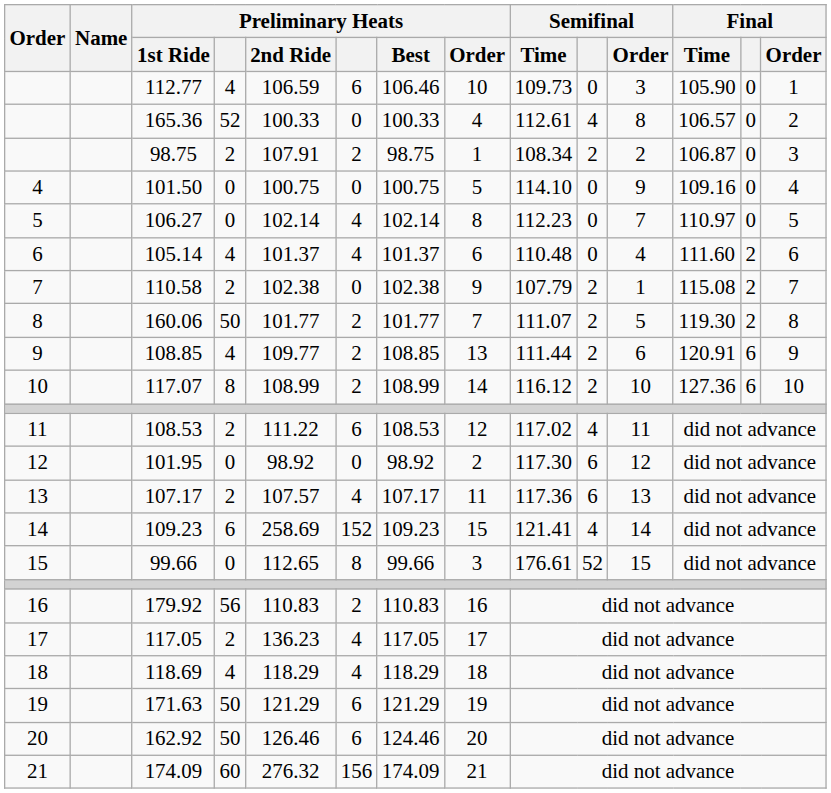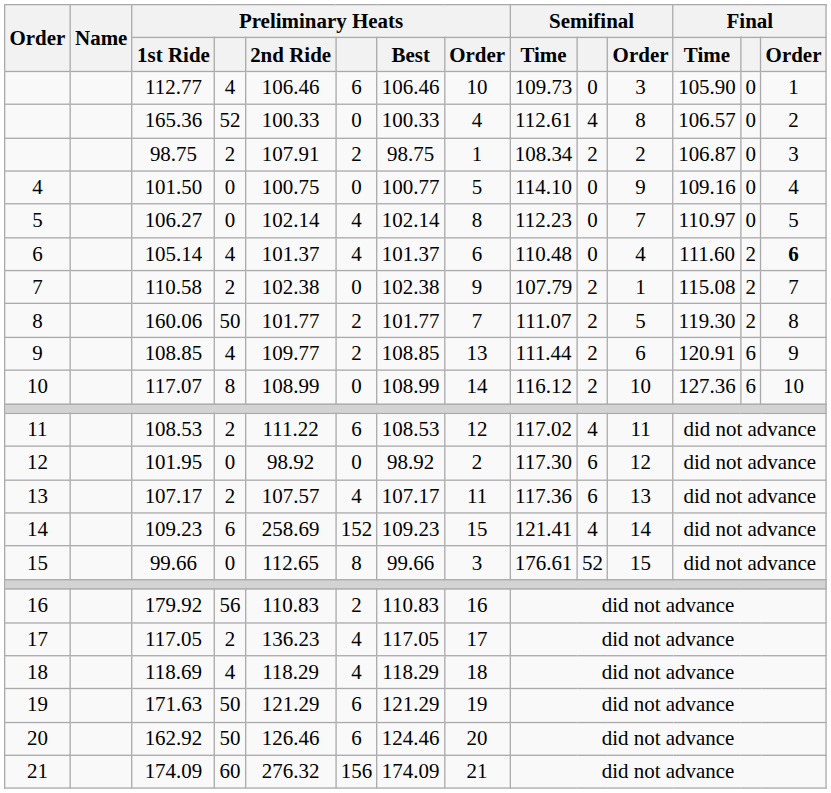112.77 | Preliminary Heats / 2nd Ride: 106.59 -> 106.46
101.50 | Preliminary Heats / Best: 100.75 -> 100.77
105.14 | Final / Order: normal -> bold
117.07 | column 6: 2 -> 0
